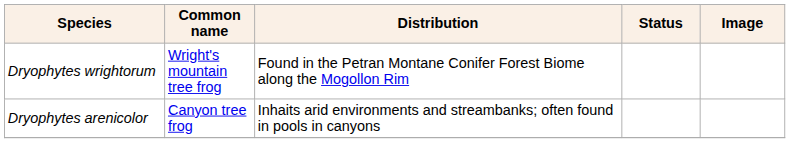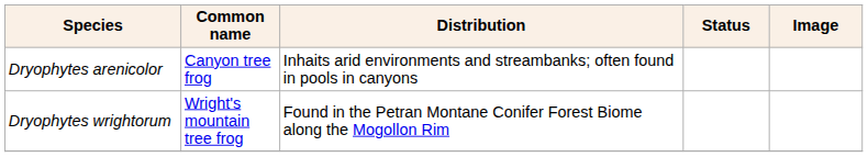rows swapped: Dryophytes arenicolor <-> Dryophytes wrightorum
